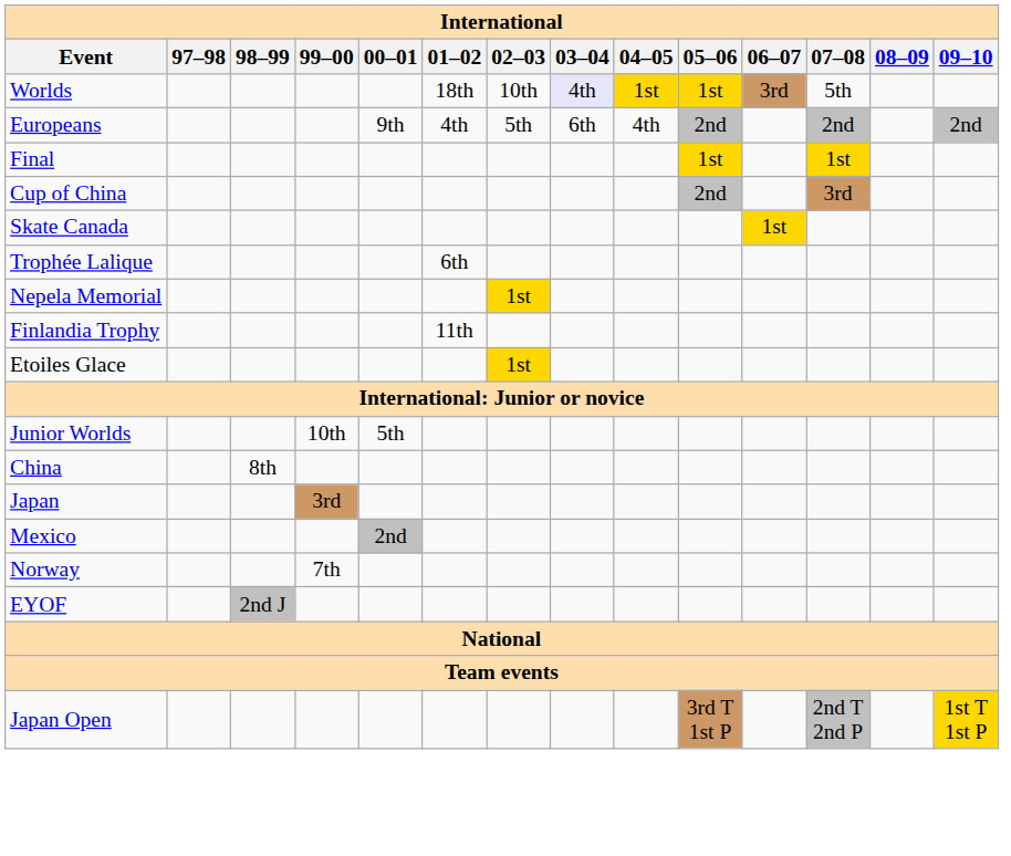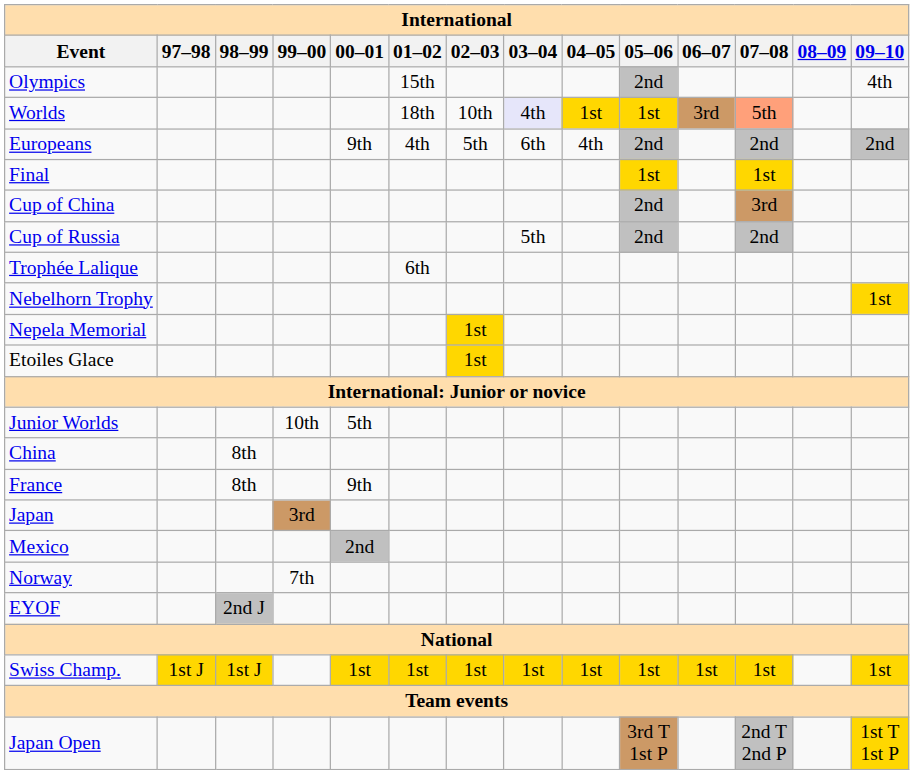+ row: Olympics | 15th | 2nd | 4th
Worlds | 07–08: no background -> lightsalmon background
+ row: Cup of Russia | 5th | 2nd | 2nd
- row: Skate Canada | 1st
+ row: Nebelhorn Trophy | 1st
- row: Finlandia Trophy | 11th
+ row: France | 8th | 9th
+ row: Swiss Champ. | 1st J | 1st J | 1st | 1st | 1st | 1st | 1st | 1st | 1st | 1st | 1st
